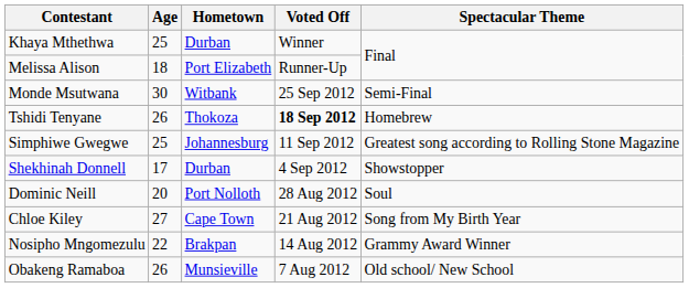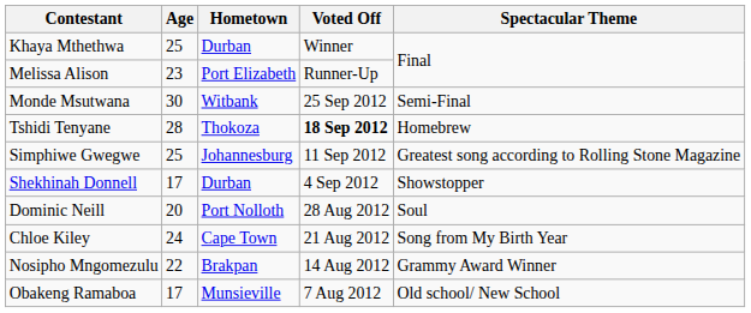Melissa Alison | Age: 18 -> 23
Tshidi Tenyane | Age: 26 -> 28
Chloe Kiley | Age: 27 -> 24
Obakeng Ramaboa | Age: 26 -> 17
